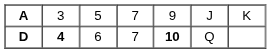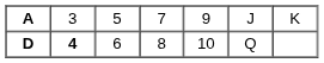D | column 4: 7 -> 8
D | column 5: bold -> normal
